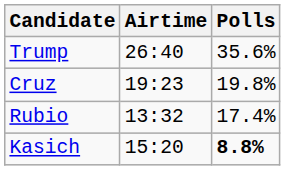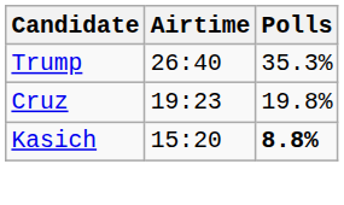Trump | Polls: 35.6% -> 35.3%
- row: Rubio | 13:32 | 17.4%
